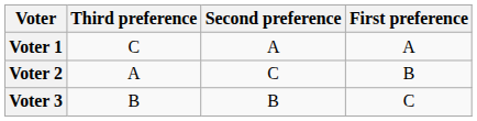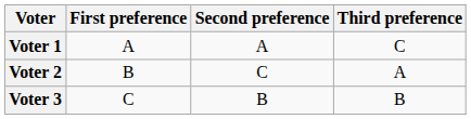columns swapped: First preference <-> Third preference
